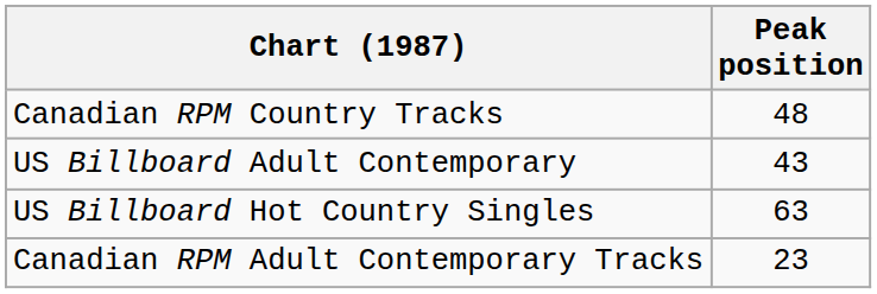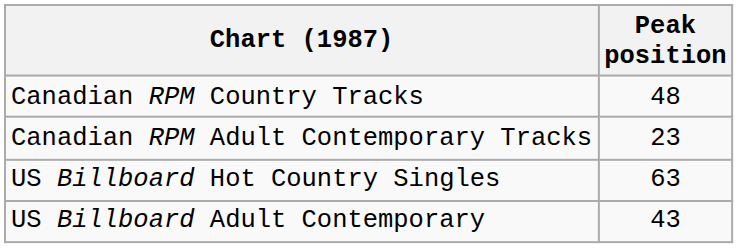rows swapped: Canadian RPM Adult Contemporary Tracks <-> US Billboard Adult Contemporary
